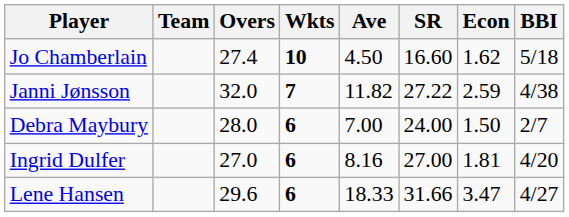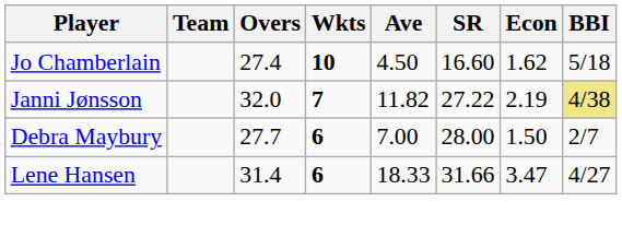Janni Jønsson | Econ: 2.59 -> 2.19
Janni Jønsson | BBI: no background -> khaki background
Debra Maybury | Overs: 28.0 -> 27.7
Debra Maybury | SR: 24.00 -> 28.00
- row: Ingrid Dulfer | 27.0 | 6 | 8.16 | 27.00 | 1.81 | 4/20
Lene Hansen | Overs: 29.6 -> 31.4
